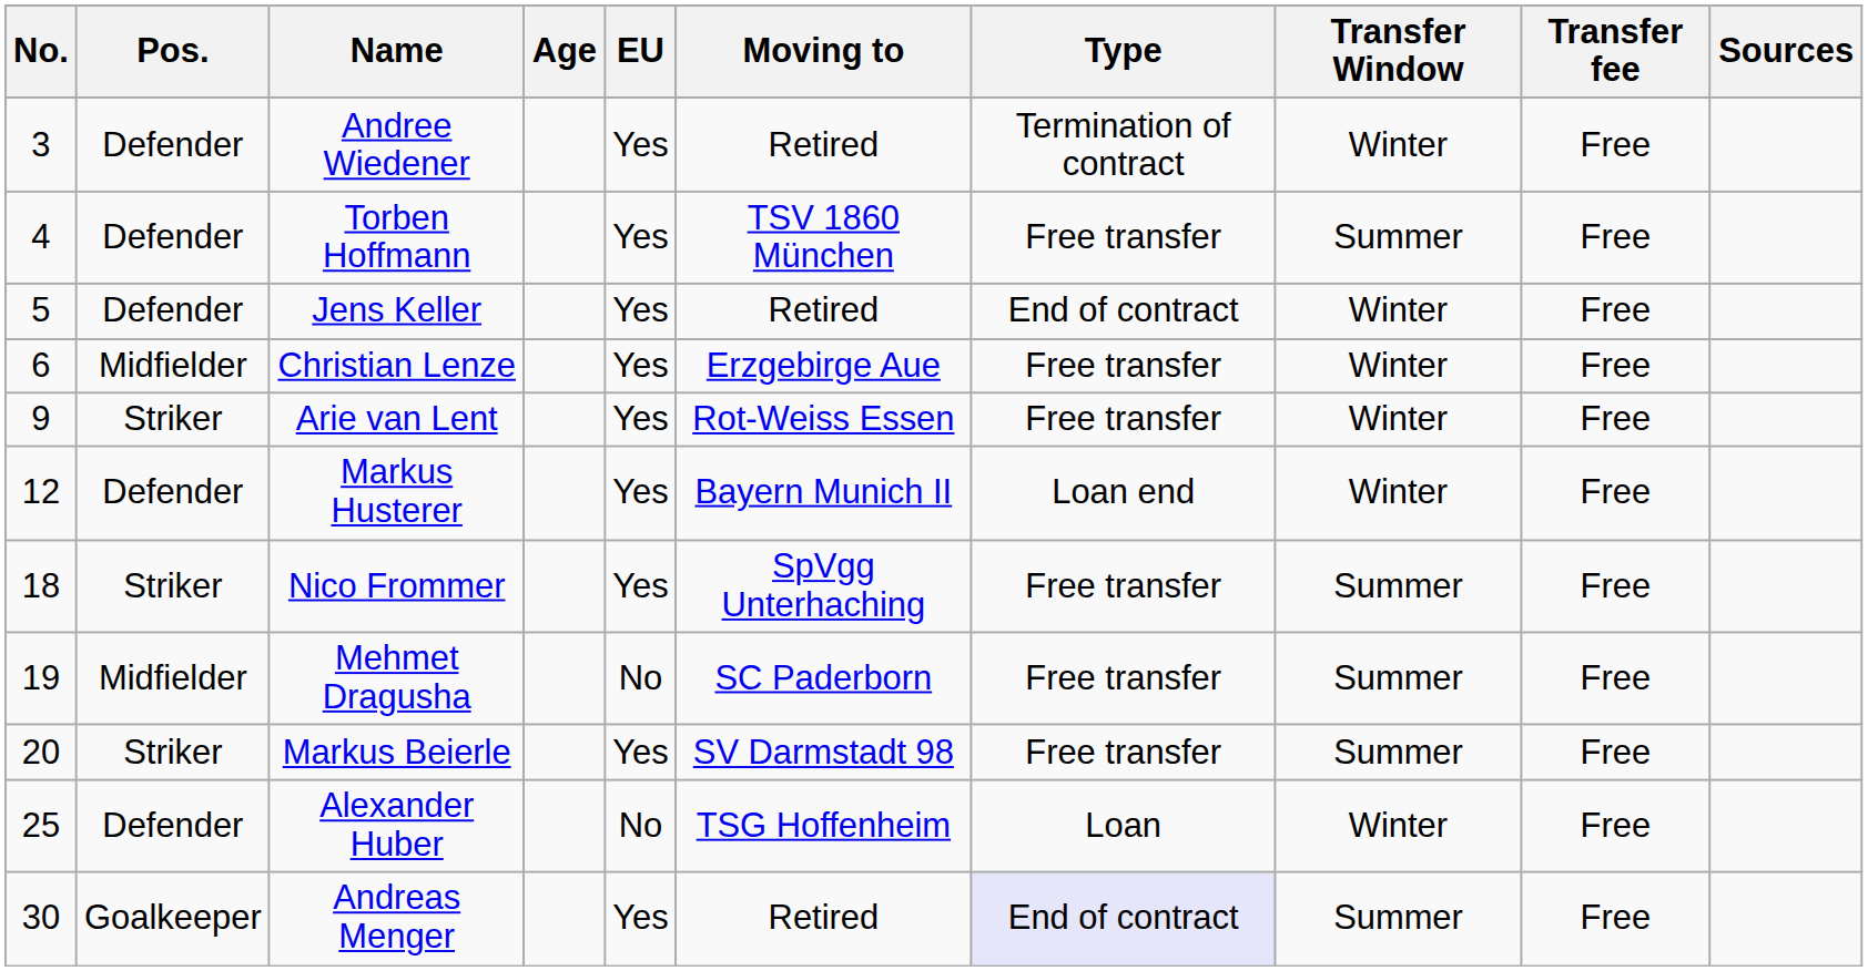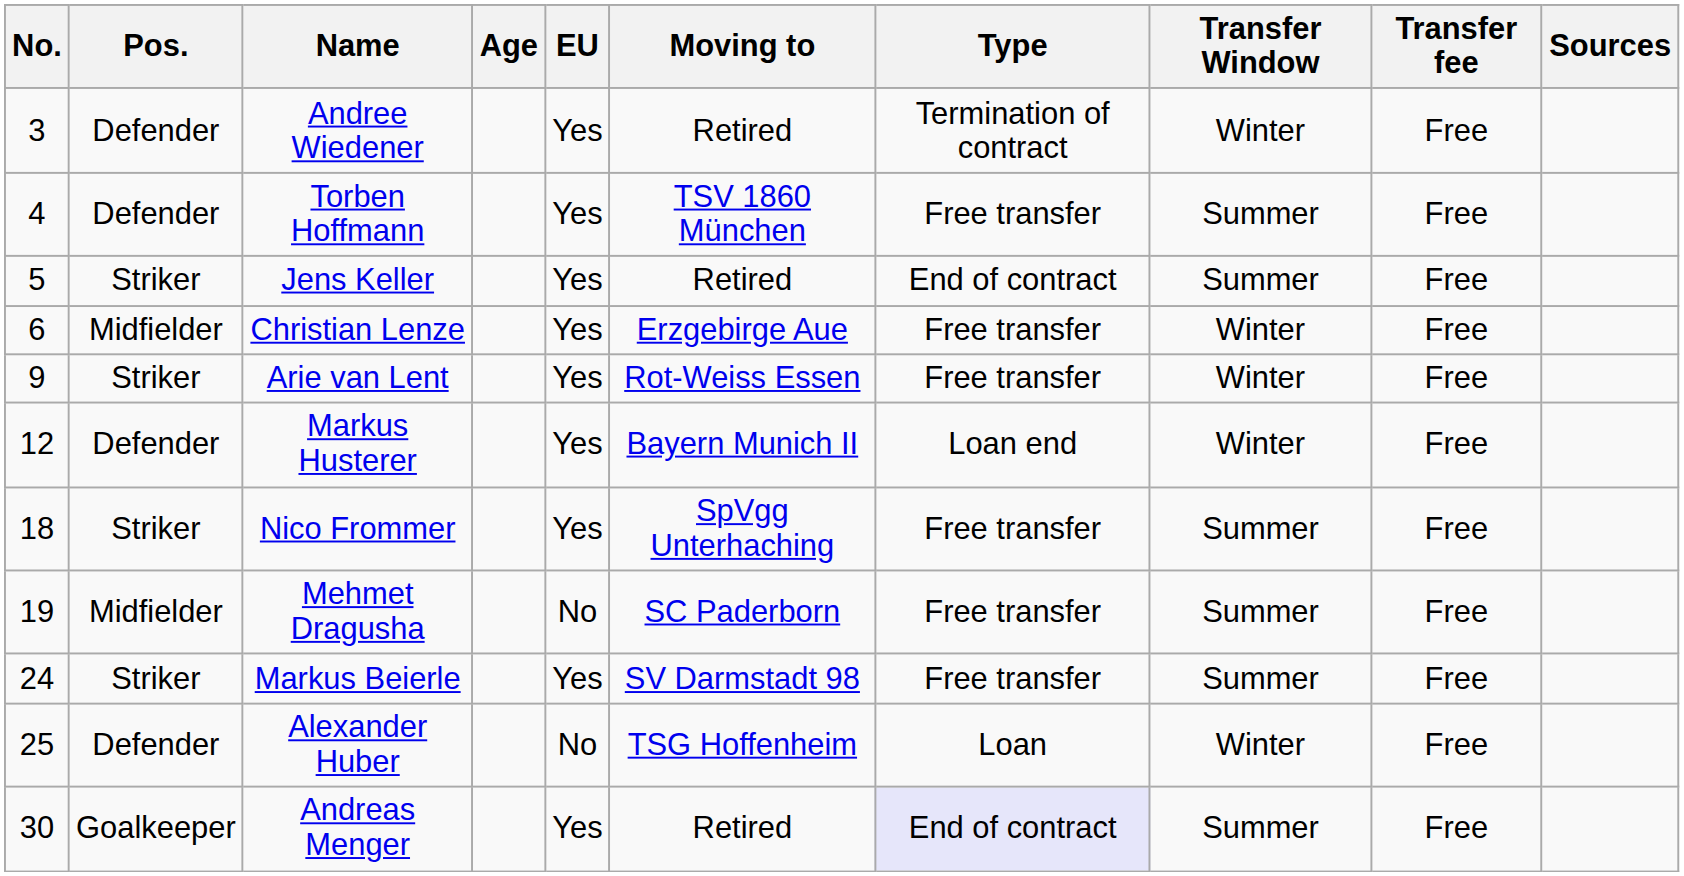Jens Keller | Pos.: Defender -> Striker
Jens Keller | Transfer Window: Winter -> Summer
Markus Beierle | No.: 20 -> 24
